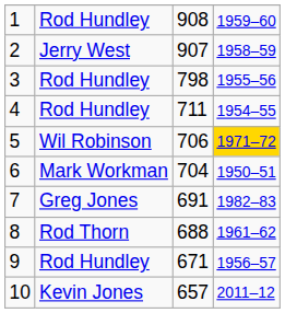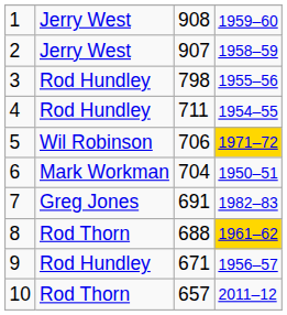1 | column 2: Rod Hundley -> Jerry West
8 | column 4: no background -> gold background
10 | column 2: Kevin Jones -> Rod Thorn
